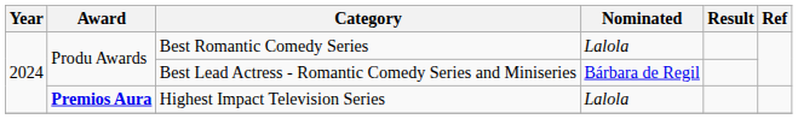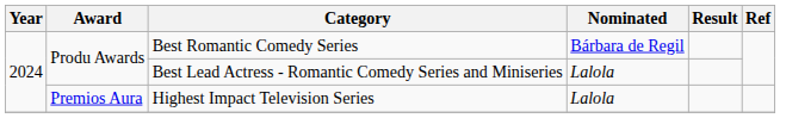Best Romantic Comedy Series | Nominated: Lalola -> Bárbara de Regil
Best Lead Actress - Romantic Comedy Series and Miniseries | Nominated: Bárbara de Regil -> Lalola
Highest Impact Television Series | Award: bold -> normal
